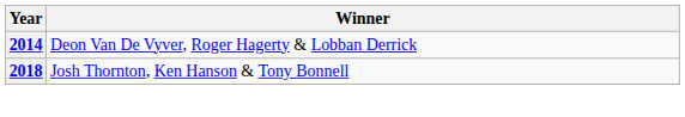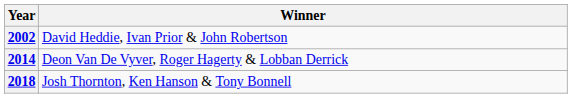+ row: 2002 | David Heddie, Ivan Prior & John Robertson
